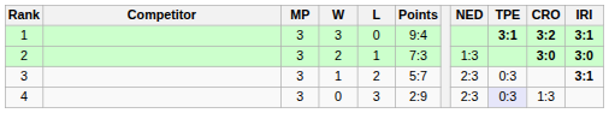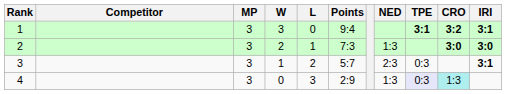4 | NED: 2:3 -> 1:3
4 | CRO: no background -> paleturquoise background
